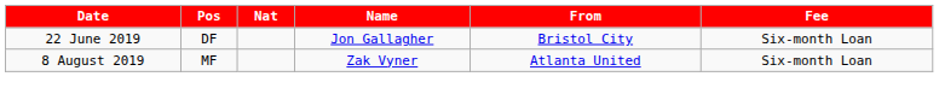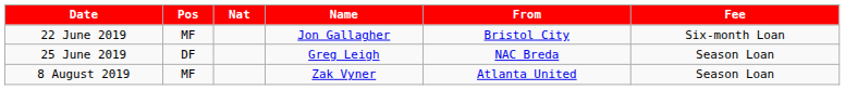22 June 2019 | Pos: DF -> MF
+ row: 25 June 2019 | DF | Greg Leigh | NAC Breda | Season Loan
8 August 2019 | Fee: Six-month Loan -> Season Loan
